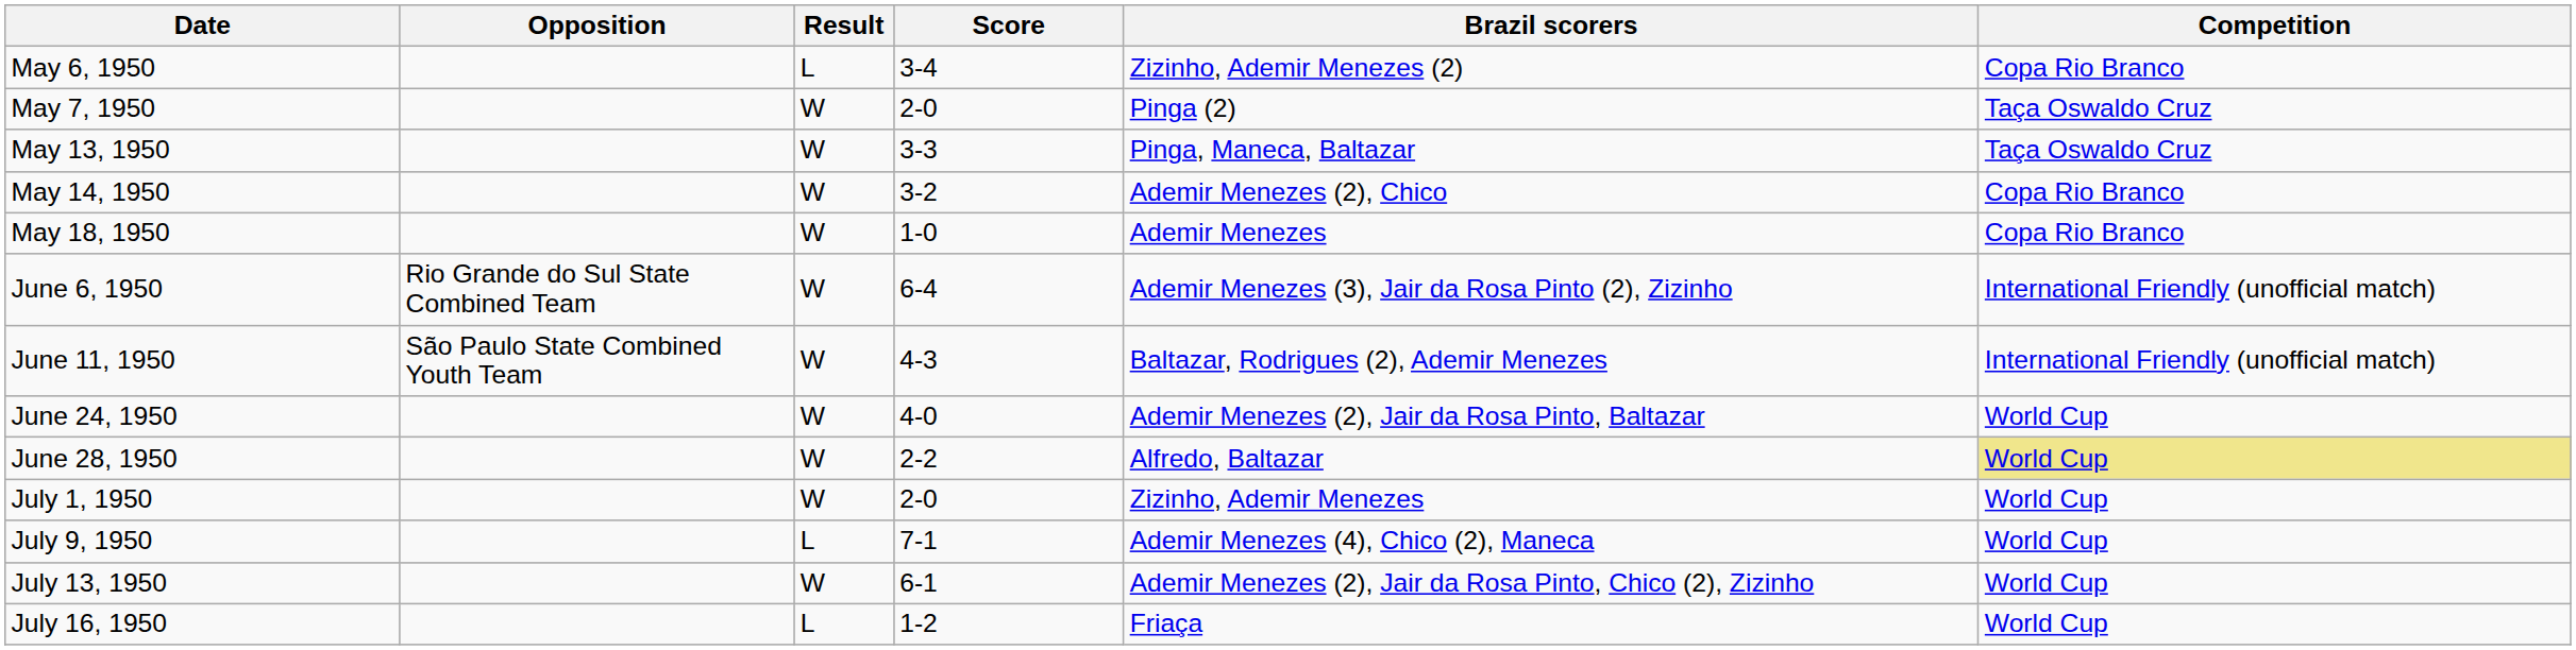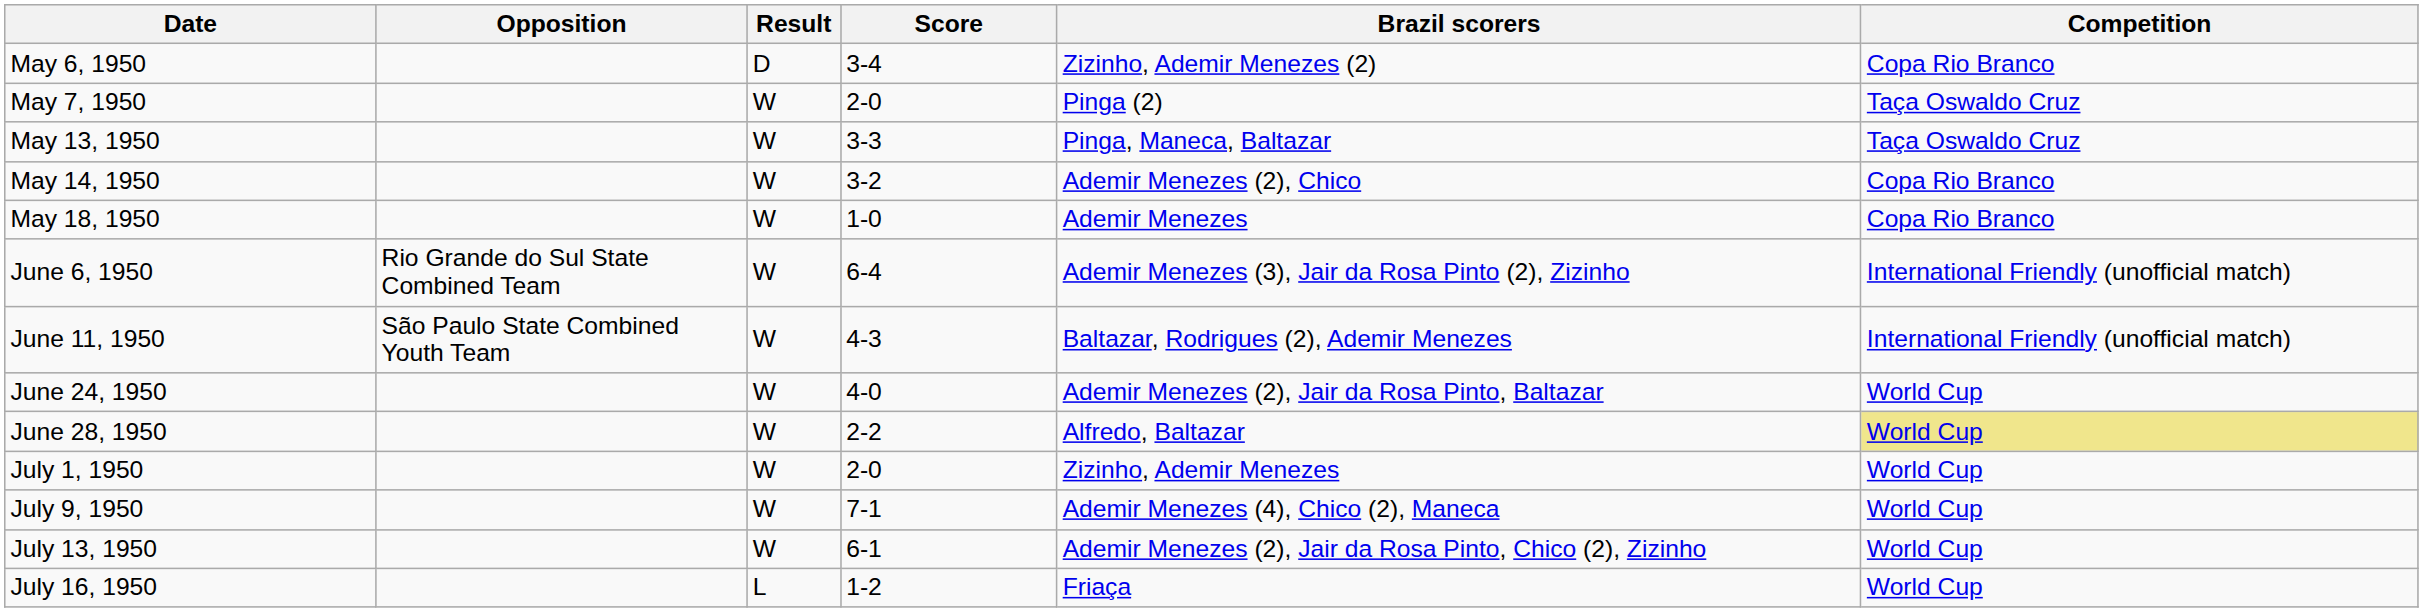May 6, 1950 | Result: L -> D
July 9, 1950 | Result: L -> W
